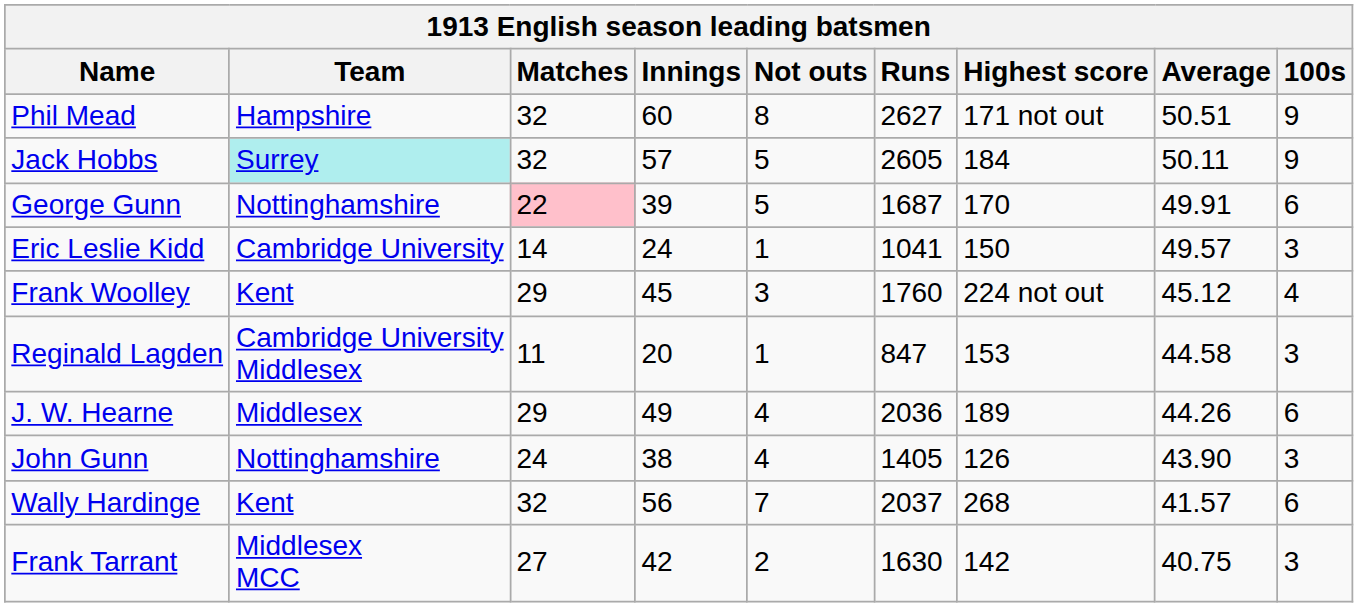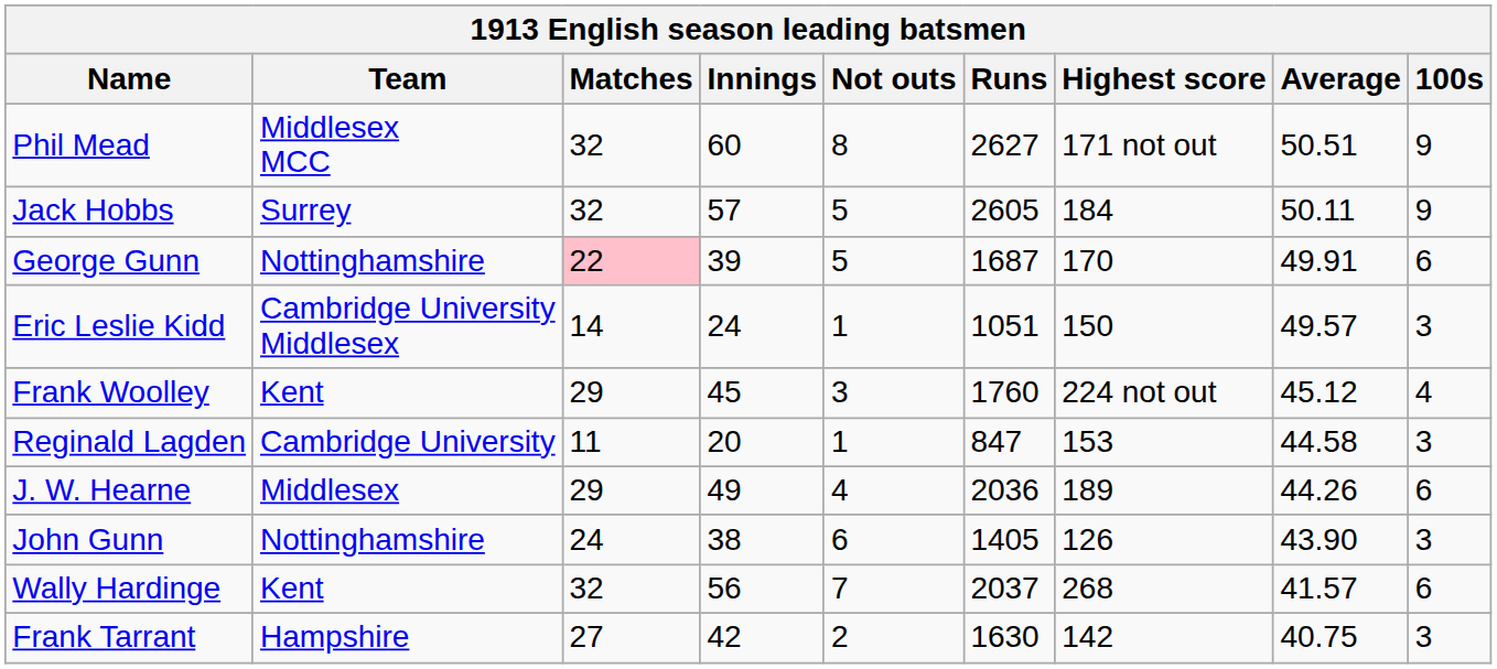Phil Mead | Team: Hampshire -> Middlesex MCC
Jack Hobbs | Team: paleturquoise background -> no background
Eric Leslie Kidd | Team: Cambridge University -> Cambridge University Middlesex
Eric Leslie Kidd | Runs: 1041 -> 1051
Reginald Lagden | Team: Cambridge University Middlesex -> Cambridge University
John Gunn | Not outs: 4 -> 6
Frank Tarrant | Team: Middlesex MCC -> Hampshire
